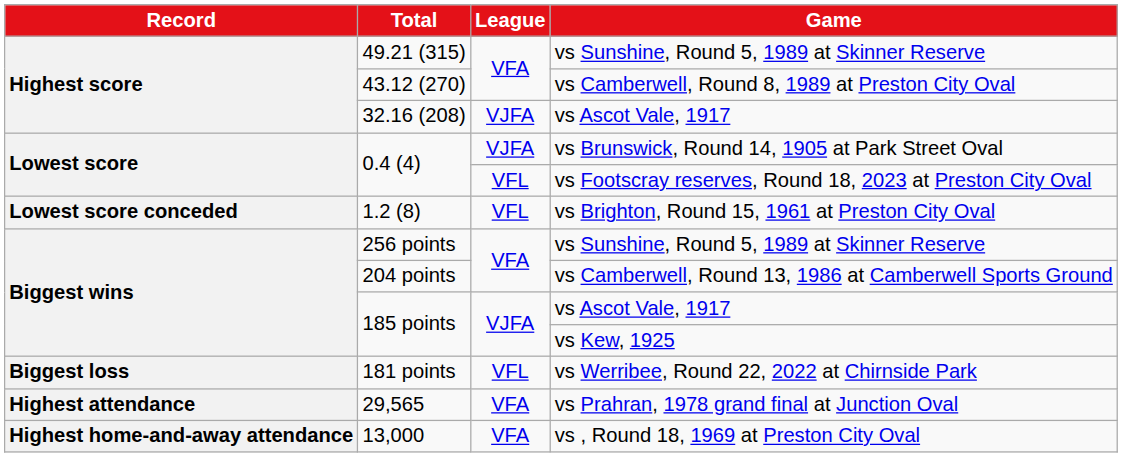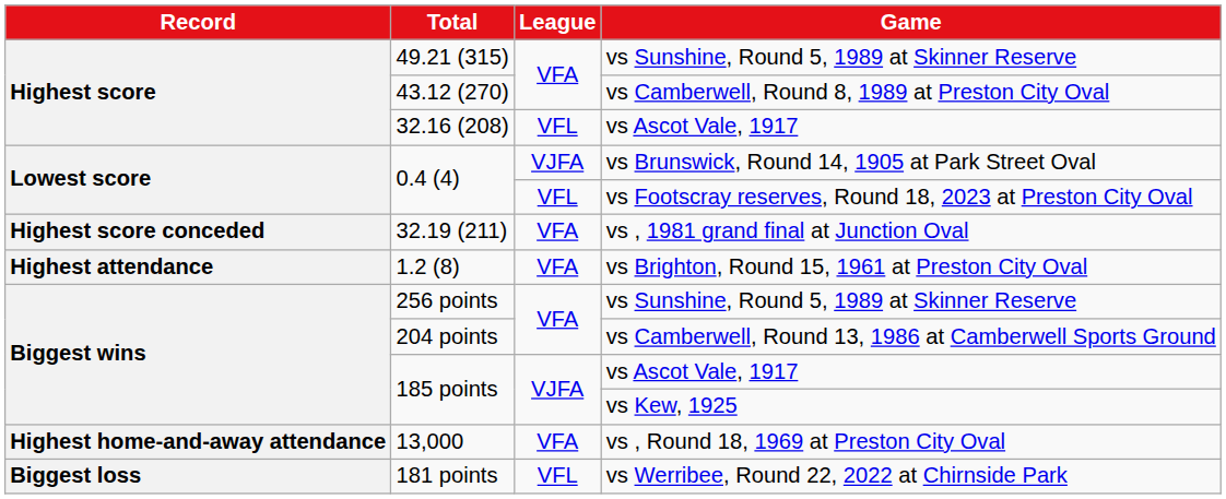32.16 (208) | League: VJFA -> VFL
+ row: Highest score conceded | 32.19 (211) | VFA | vs , 1981 grand final at Junction Oval
1.2 (8) | Record: Lowest score conceded -> Highest attendance
1.2 (8) | League: VFL -> VFA
rows swapped: 181 points <-> 13,000
- row: Highest attendance | 29,565 | VFA | vs Prahran, 1978 grand final at Junction Oval
